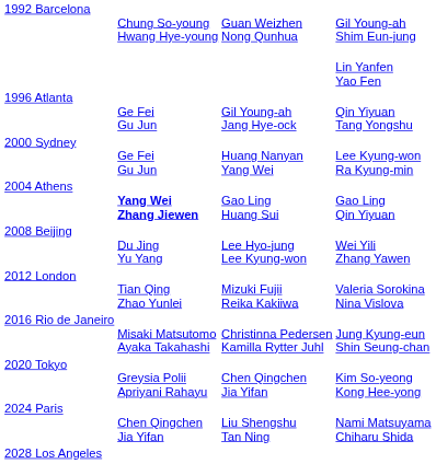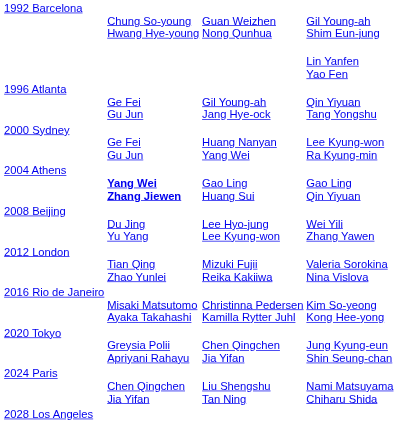2016 Rio de Janeiro | column 4: Jung Kyung-eun Shin Seung-chan -> Kim So-yeong Kong Hee-yong
2020 Tokyo | column 4: Kim So-yeong Kong Hee-yong -> Jung Kyung-eun Shin Seung-chan
